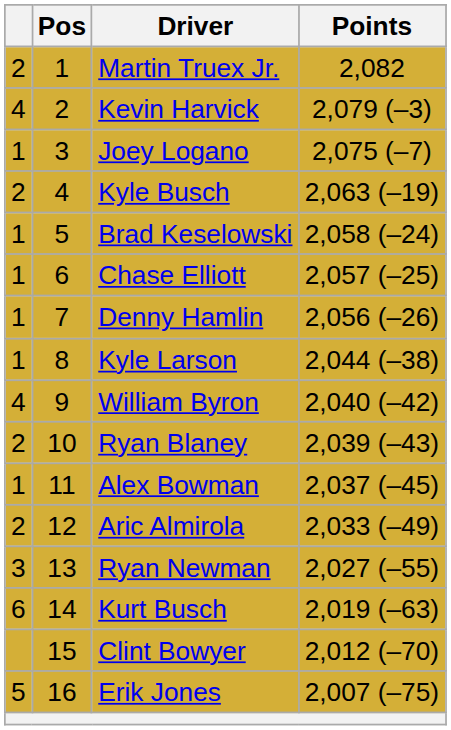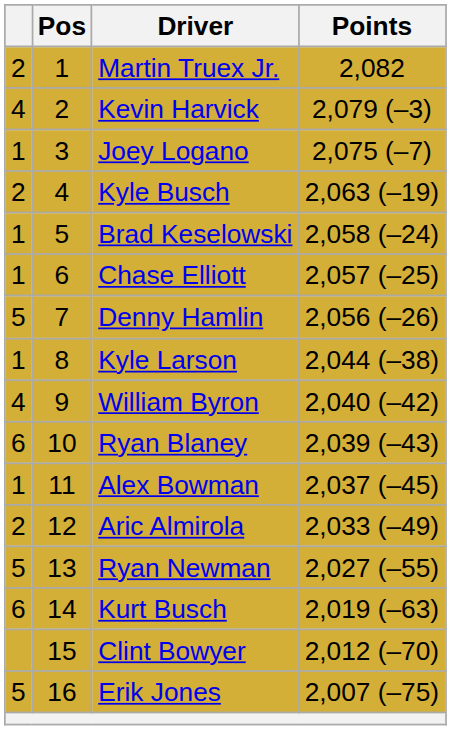Denny Hamlin | column 1: 1 -> 5
Ryan Blaney | column 1: 2 -> 6
Ryan Newman | column 1: 3 -> 5
